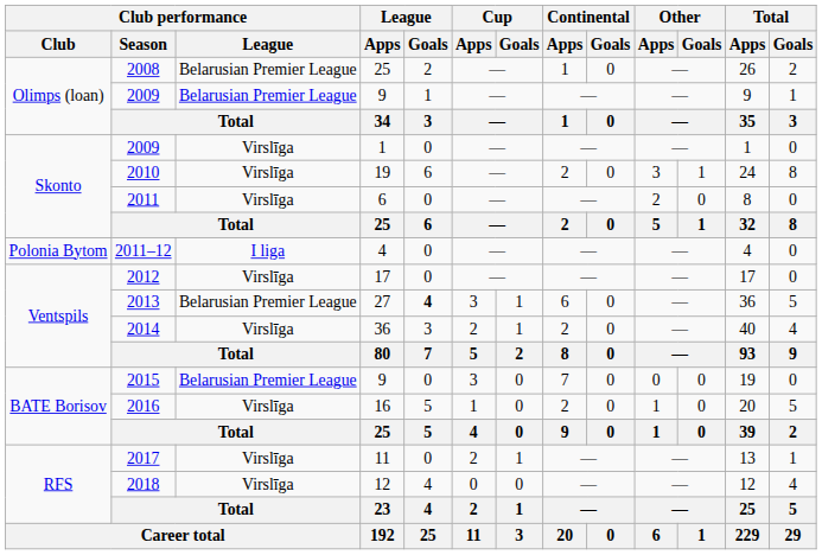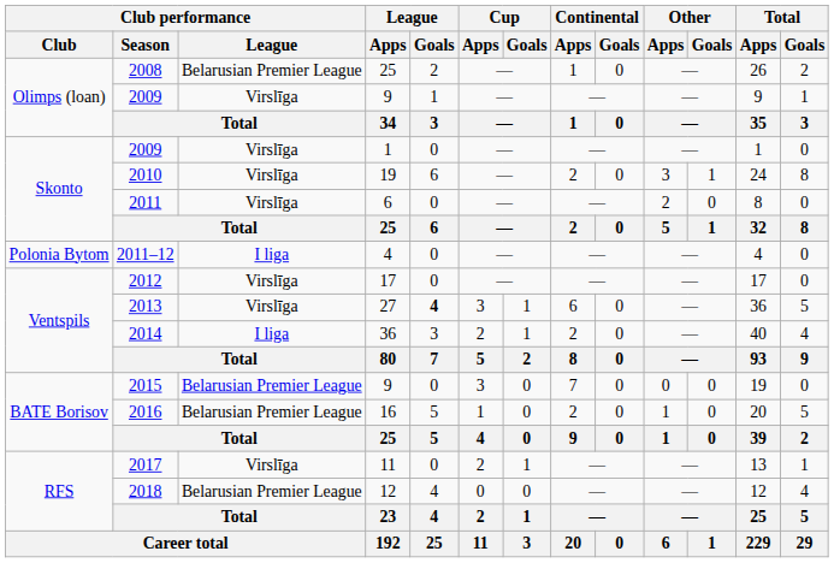2009 / 9 | Club performance / League: Belarusian Premier League -> Virslīga
2013 | Club performance / League: Belarusian Premier League -> Virslīga
2014 | Club performance / League: Virslīga -> I liga
2016 | Club performance / League: Virslīga -> Belarusian Premier League
2018 | Club performance / League: Virslīga -> Belarusian Premier League
